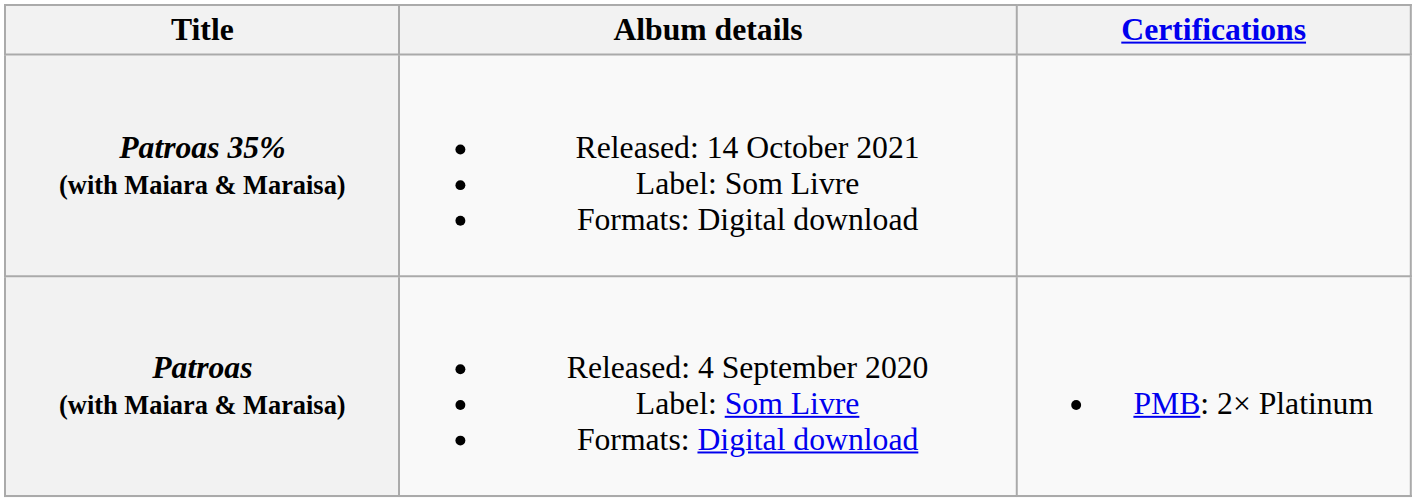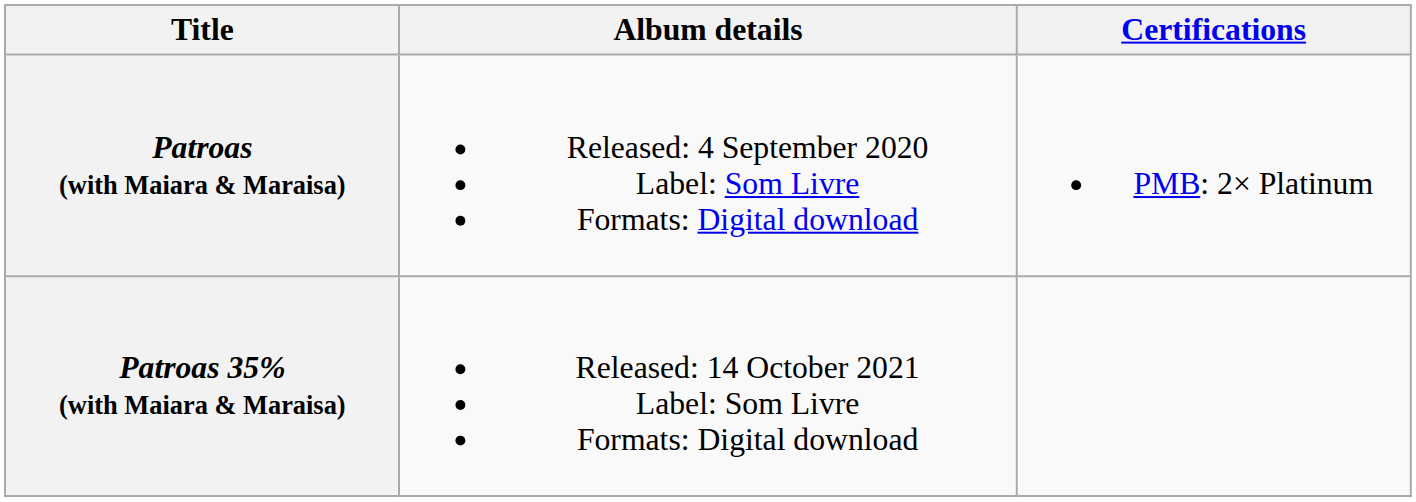rows swapped: Patroas (with Maiara & Maraisa) <-> Patroas 35% (with Maiara & Maraisa)
